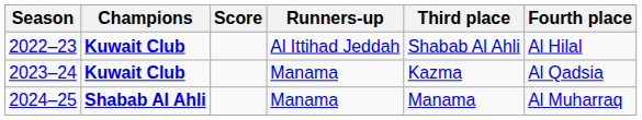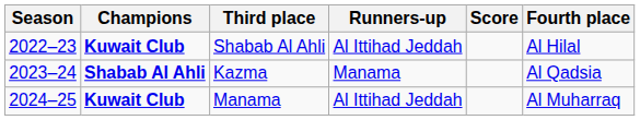columns swapped: Score <-> Third place
2023–24 | Champions: Kuwait Club -> Shabab Al Ahli
2024–25 | Champions: Shabab Al Ahli -> Kuwait Club
2024–25 | Runners-up: Manama -> Al Ittihad Jeddah
